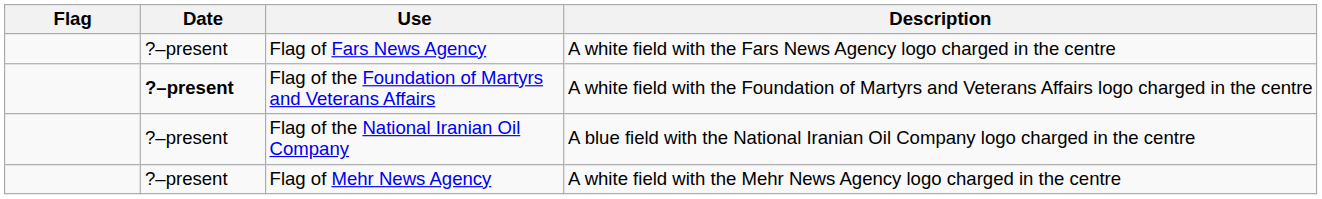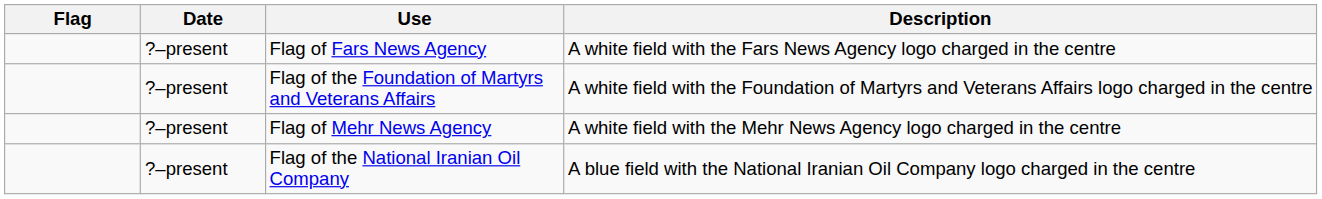Flag of the Foundation of Martyrs and Veterans Affairs | Date: bold -> normal
rows swapped: Flag of Mehr News Agency <-> Flag of the National Iranian Oil Company
